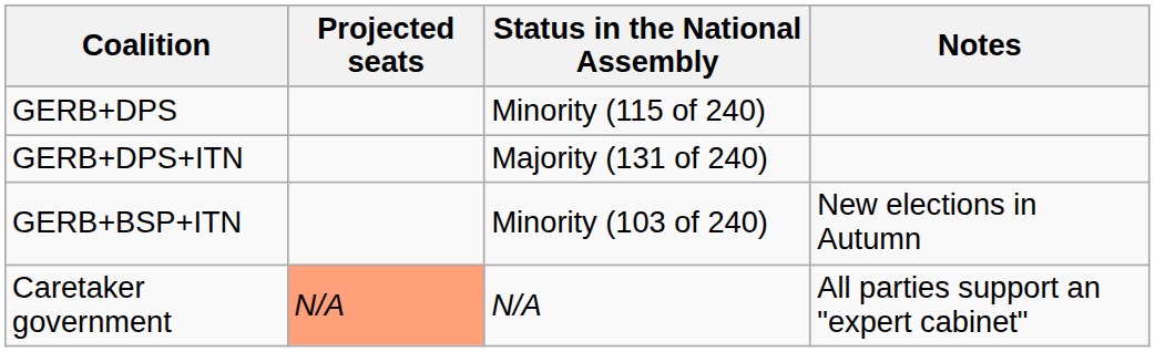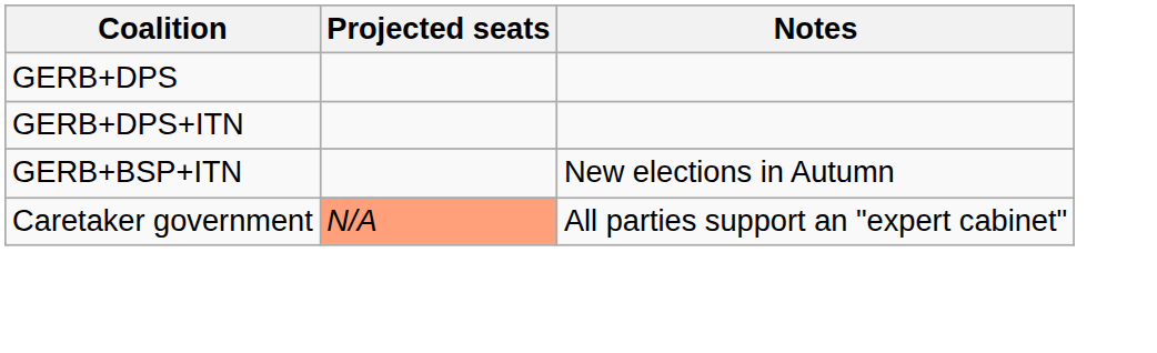- column: Status in the National Assembly | Minority (115 of 240) | Majority (131 of 240) | Minority (103 of 240) | N/A
